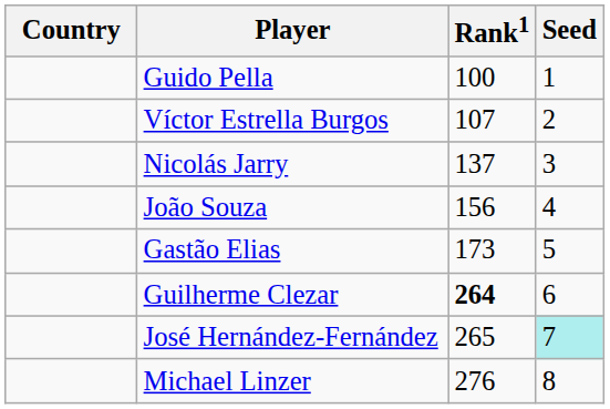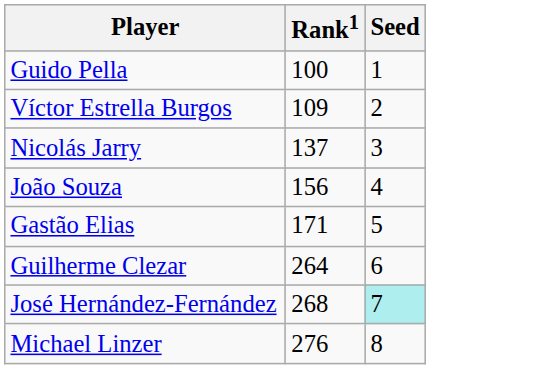- column: Country
Víctor Estrella Burgos | Rank1: 107 -> 109
Gastão Elias | Rank1: 173 -> 171
Guilherme Clezar | Rank1: bold -> normal
José Hernández-Fernández | Rank1: 265 -> 268
